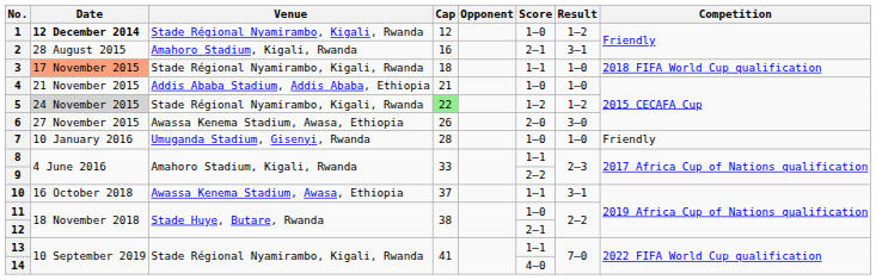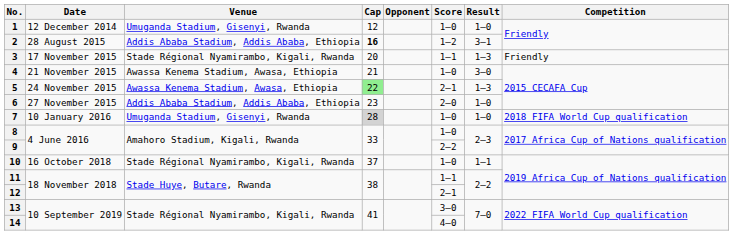1 | Date: bold -> normal
1 | Venue: Stade Régional Nyamirambo, Kigali, Rwanda -> Umuganda Stadium, Gisenyi, Rwanda
1 | Result: 1–2 -> 1–0
2 | Venue: Amahoro Stadium, Kigali, Rwanda -> Addis Ababa Stadium, Addis Ababa, Ethiopia
2 | Cap: normal -> bold
2 | Score: 2–1 -> 1–2
3 | Date: lightsalmon background -> no background
3 | Cap: 18 -> 20
3 | Result: 1–0 -> 1–3
3 | Competition: 2018 FIFA World Cup qualification -> Friendly
4 | Venue: Addis Ababa Stadium, Addis Ababa, Ethiopia -> Awassa Kenema Stadium, Awasa, Ethiopia
4 | Result: 1–0 -> 3–0
5 | Date: lightgrey background -> no background
5 | Venue: Stade Régional Nyamirambo, Kigali, Rwanda -> Awassa Kenema Stadium, Awasa, Ethiopia
5 | Score: 1–2 -> 2–1
5 | Result: 1–2 -> 1–3
6 | Venue: Awassa Kenema Stadium, Awasa, Ethiopia -> Addis Ababa Stadium, Addis Ababa, Ethiopia
6 | Cap: 26 -> 23
6 | Result: 3–0 -> 1–0
7 | Cap: no background -> lightgrey background
7 | Competition: Friendly -> 2018 FIFA World Cup qualification
8 | Score: 1–1 -> 1–0
10 | Venue: Awassa Kenema Stadium, Awasa, Ethiopia -> Stade Régional Nyamirambo, Kigali, Rwanda
10 | Score: 1–1 -> 1–0
10 | Result: 3–1 -> 1–1
11 | Score: 1–0 -> 1–1
13 | Score: 1–1 -> 3–0
